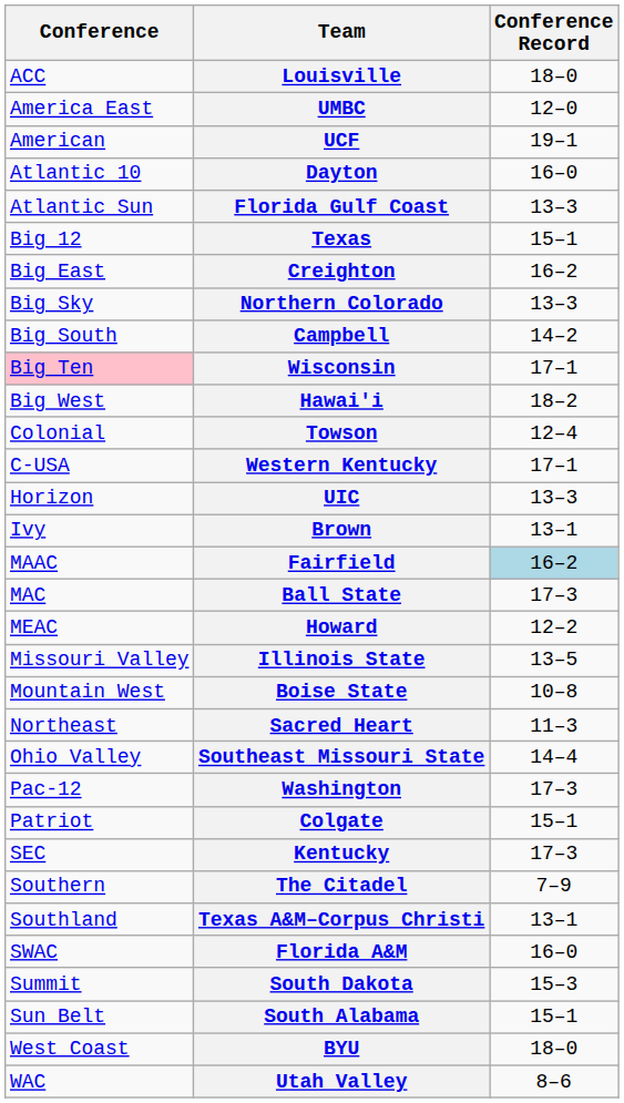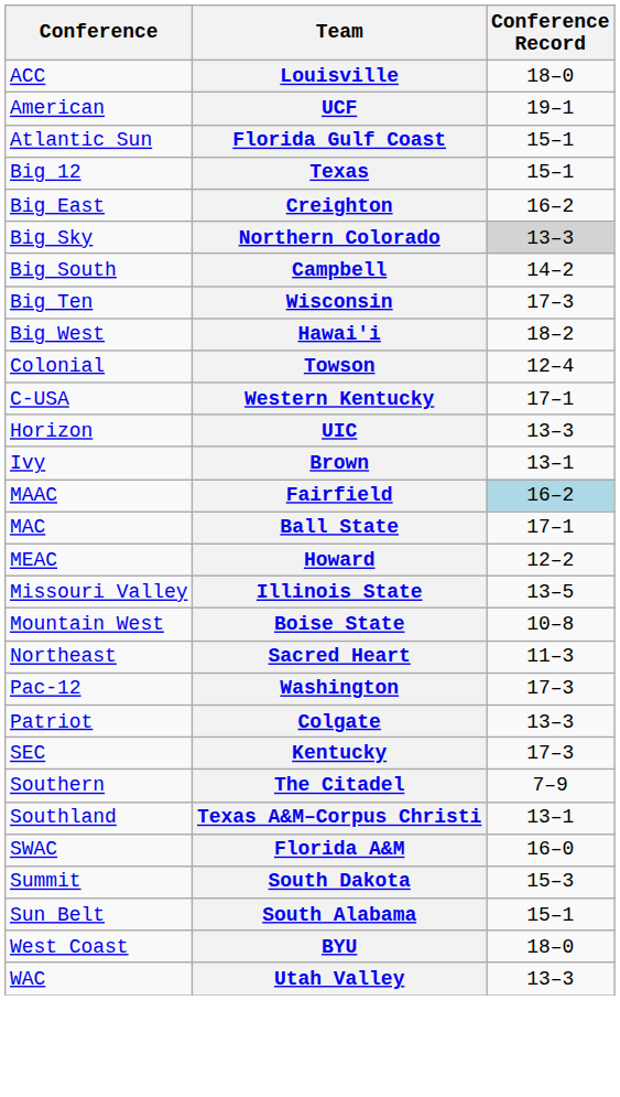- row: America East | UMBC | 12–0
- row: Atlantic 10 | Dayton | 16–0
Florida Gulf Coast | Conference Record: 13–3 -> 15–1
Northern Colorado | Conference Record: no background -> lightgrey background
Wisconsin | Conference: pink background -> no background
Wisconsin | Conference Record: 17–1 -> 17–3
Ball State | Conference Record: 17–3 -> 17–1
- row: Ohio Valley | Southeast Missouri State | 14–4
Colgate | Conference Record: 15–1 -> 13–3
Utah Valley | Conference Record: 8–6 -> 13–3
